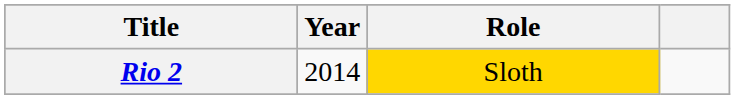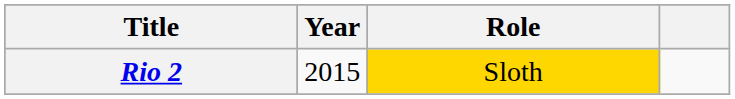Rio 2 | Year: 2014 -> 2015
